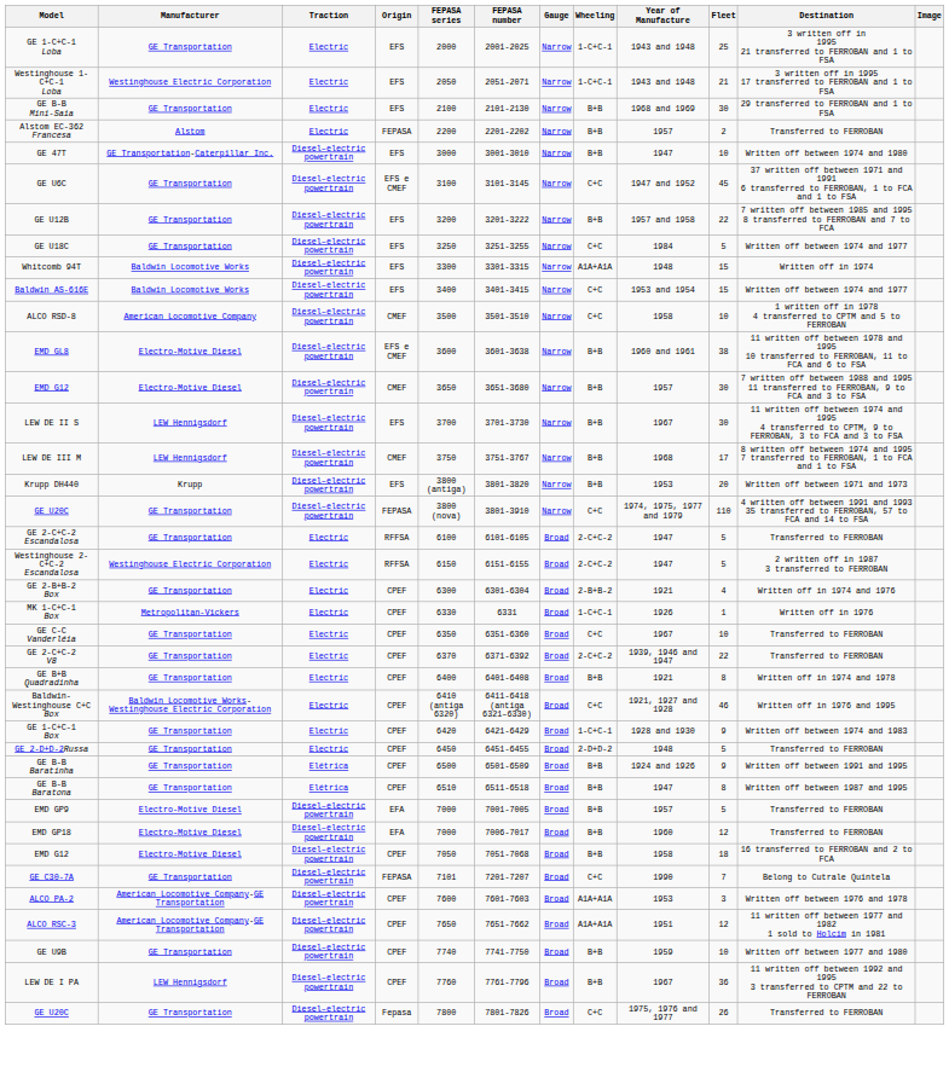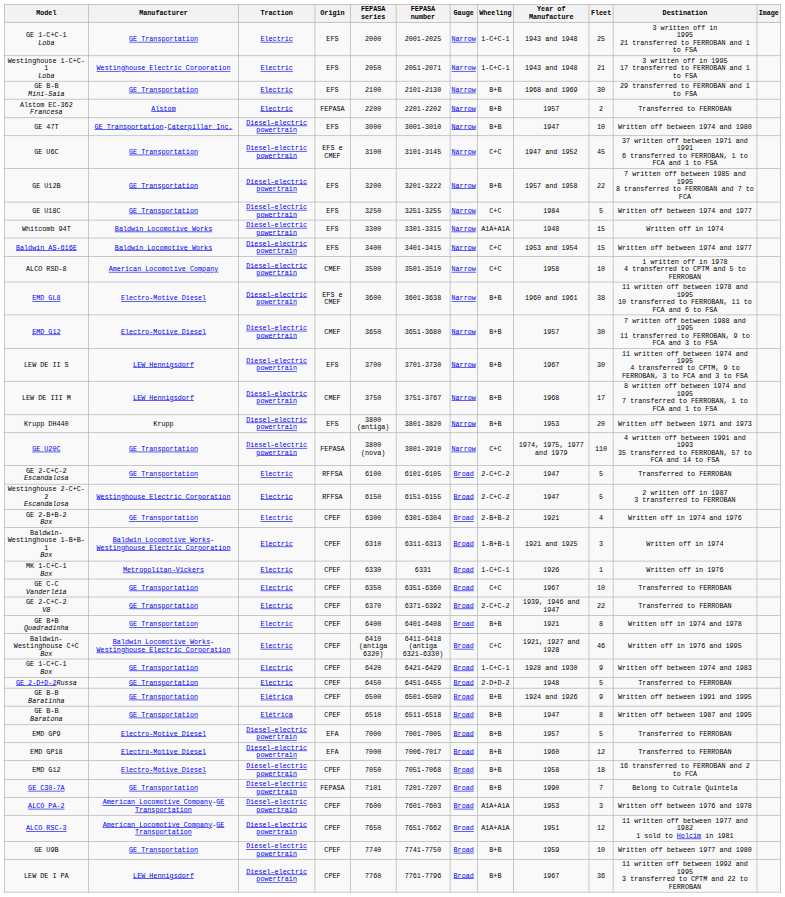+ row: Baldwin-Westinghouse 1-B+B-1 Box | Baldwin Locomotive Works-Westinghouse Electric Corporation | Electric | CPEF | 6310 | 6311-6313 | Broad | 1-B+B-1 | 1921 and 1925 | 3 | Written off in 1974
GE C30-7A | Wheeling: C+C -> B+B
- row: GE U20C | GE Transportation | Diesel–electric powertrain | Fepasa | 7800 | 7801-7826 | Broad | C+C | 1975, 1976 and 1977 | 26 | Transferred to FERROBAN
